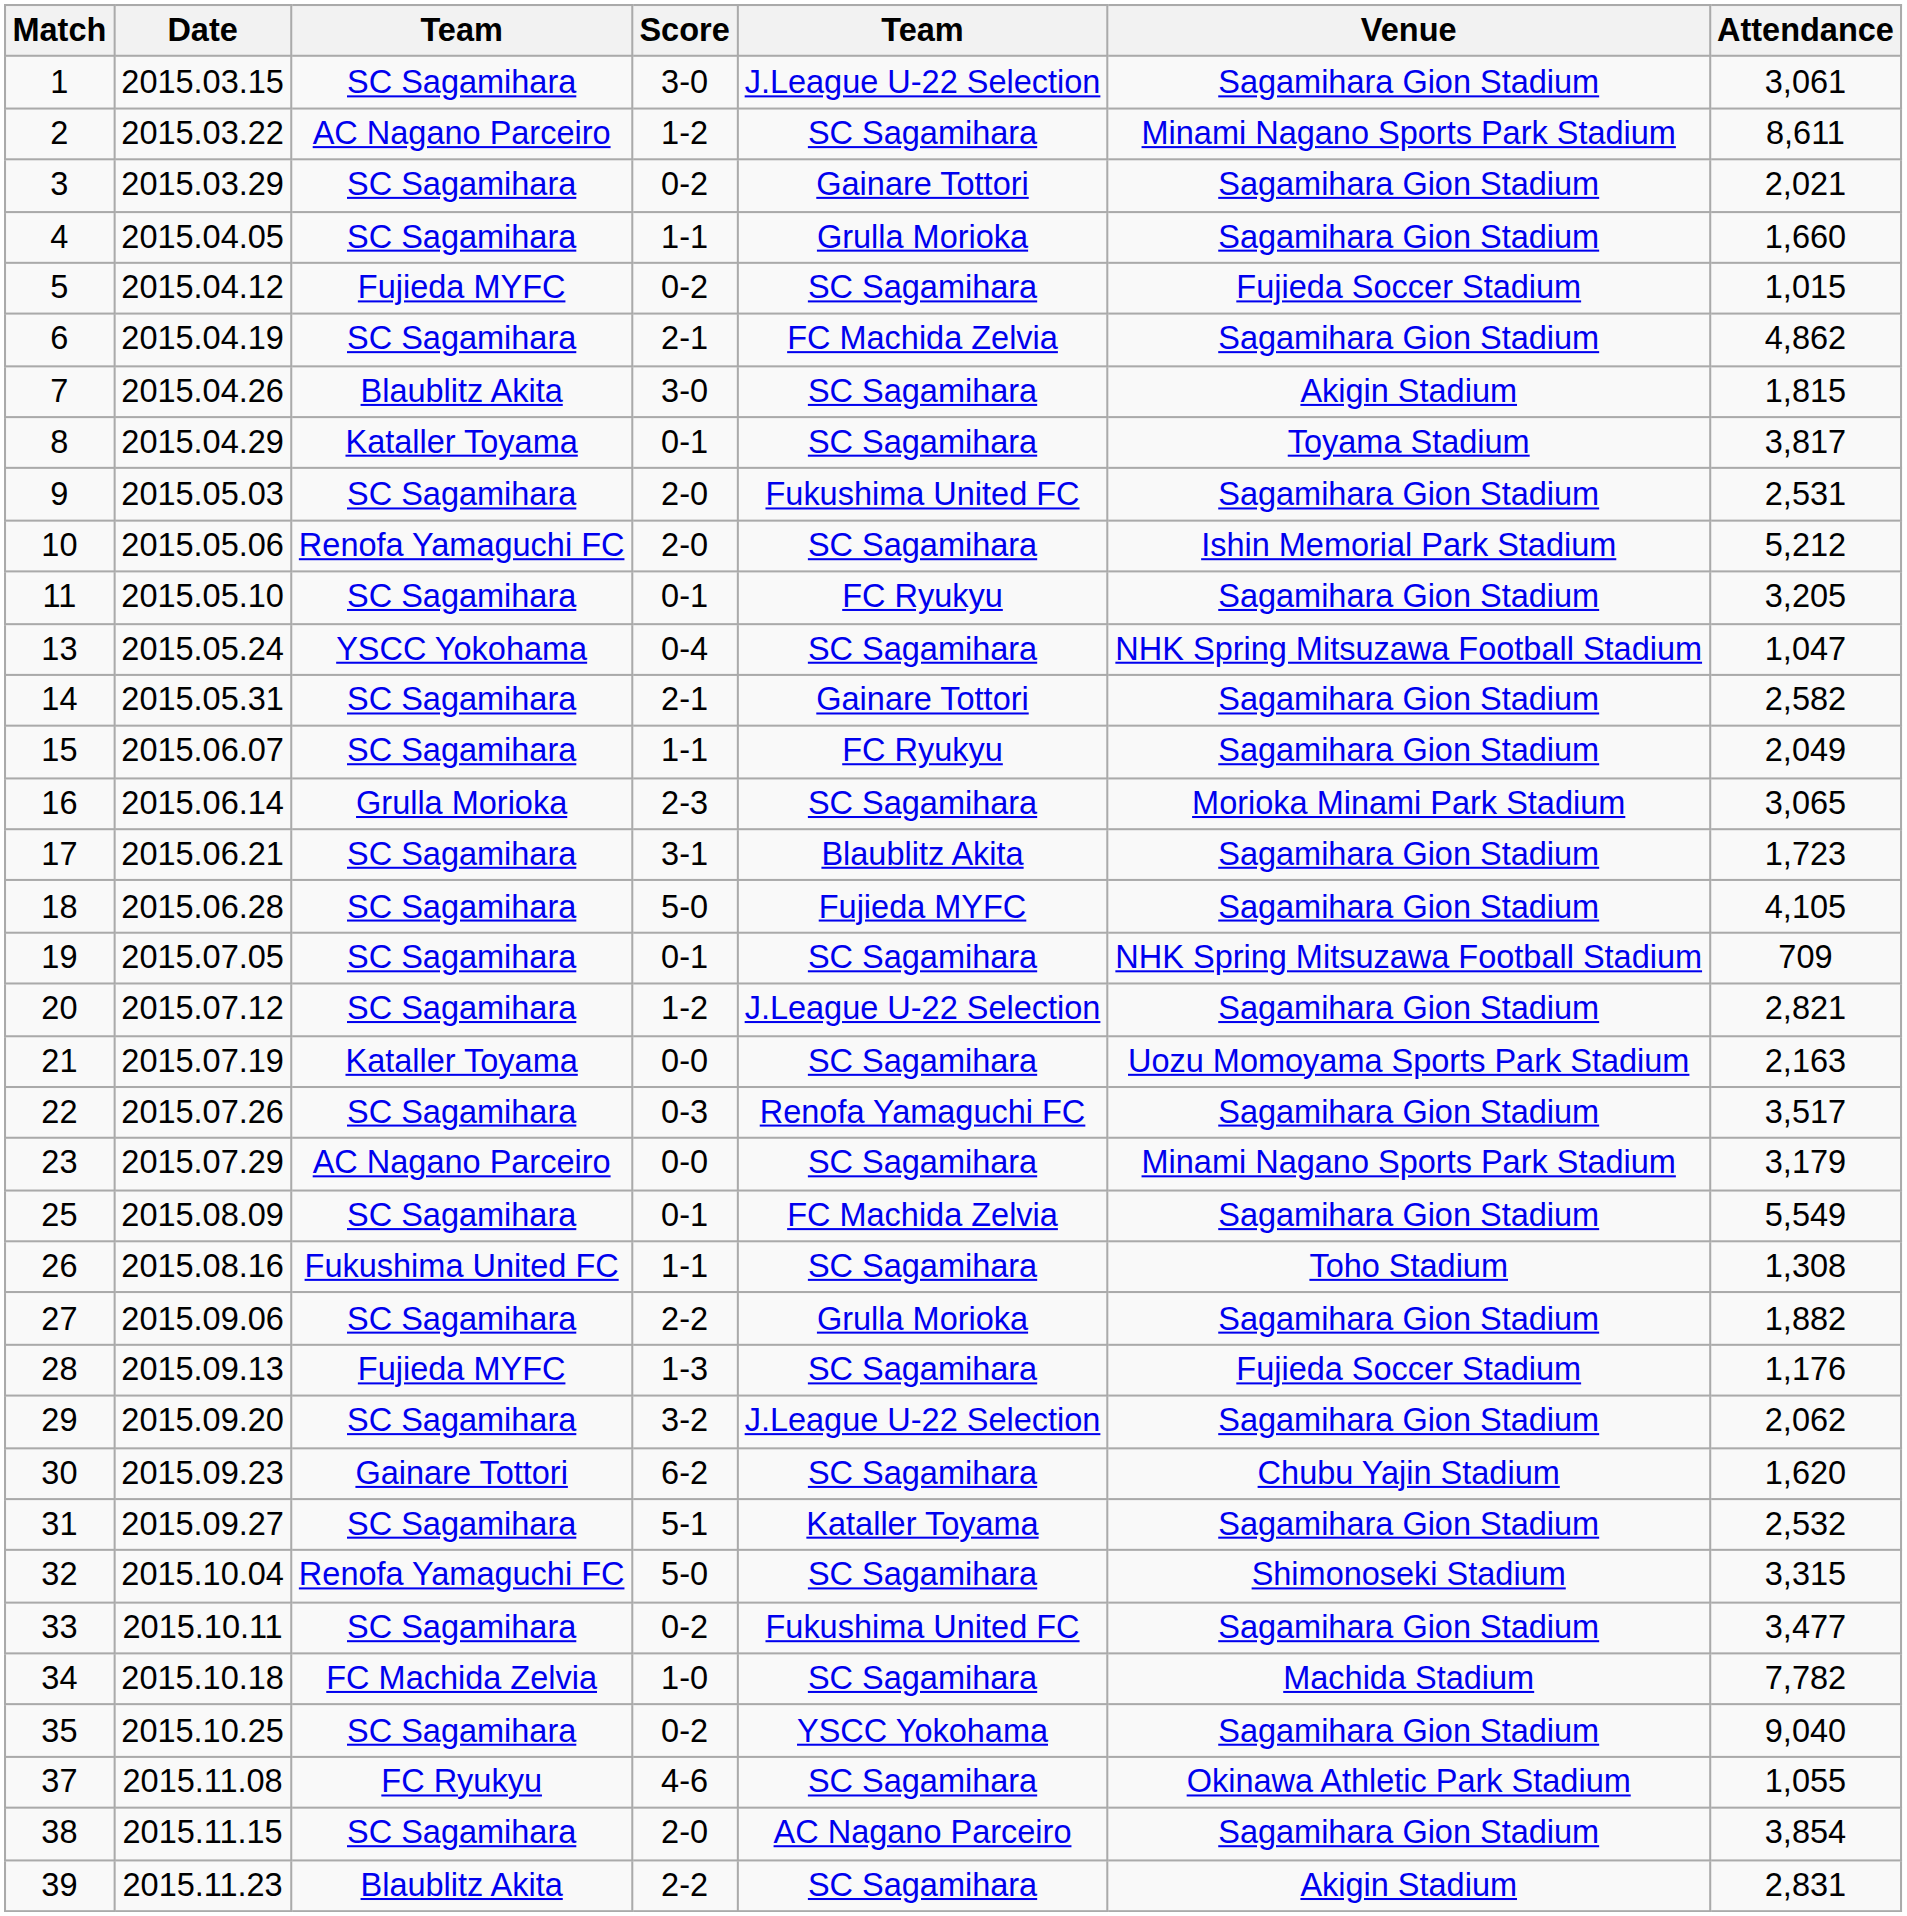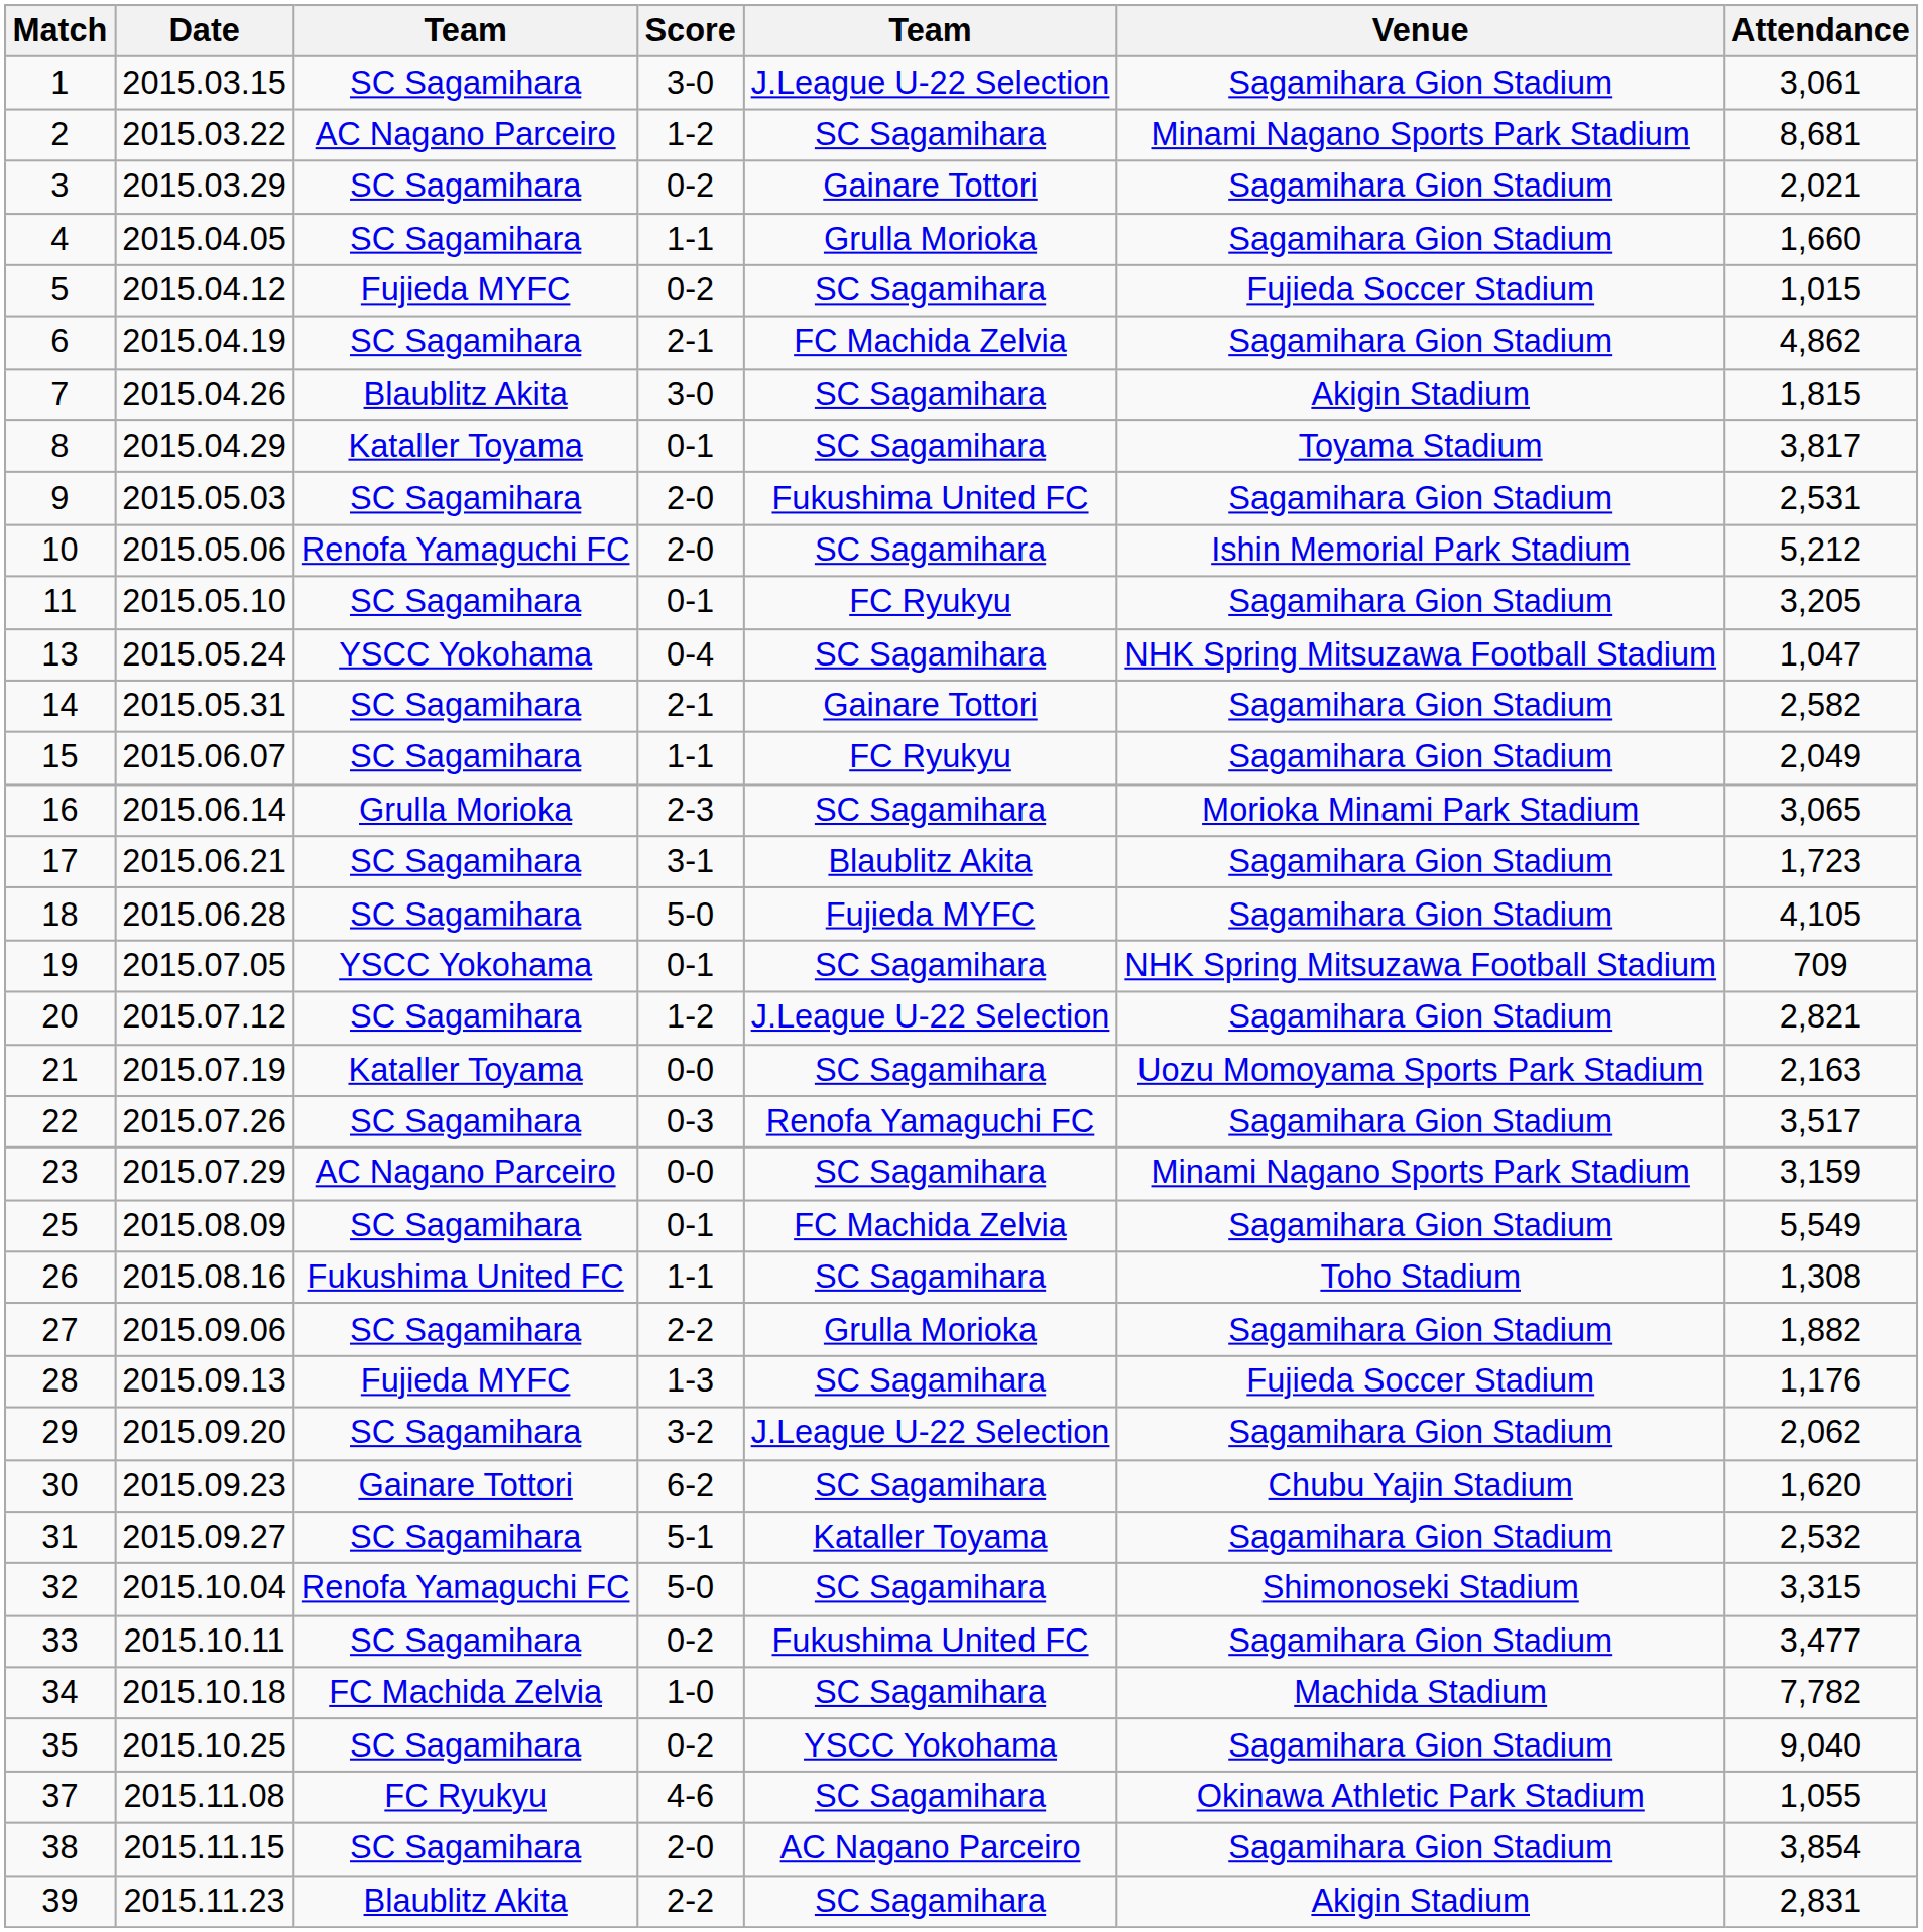2 | Attendance: 8,611 -> 8,681
19 | column 3: SC Sagamihara -> YSCC Yokohama
23 | Attendance: 3,179 -> 3,159
